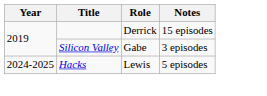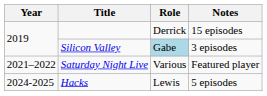Silicon Valley | Role: no background -> lightblue background
+ row: 2021–2022 | Saturday Night Live | Various | Featured player
